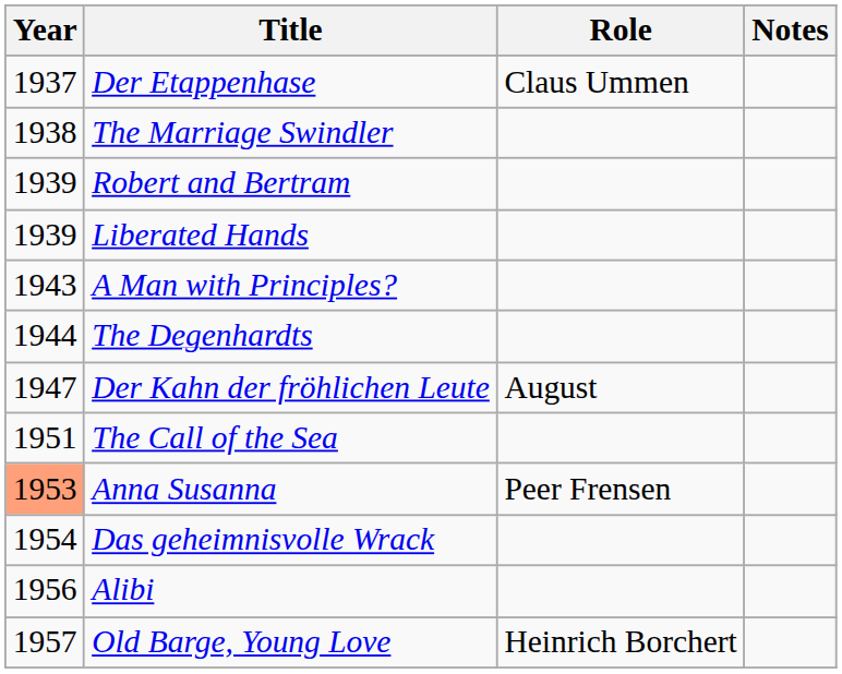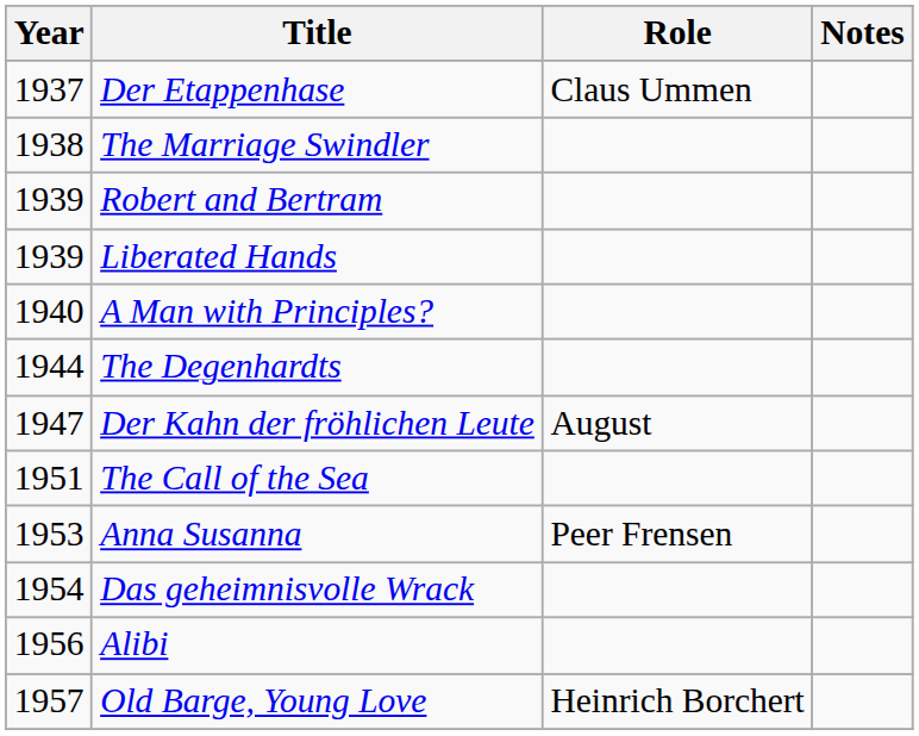A Man with Principles? | Year: 1943 -> 1940
Anna Susanna | Year: lightsalmon background -> no background
